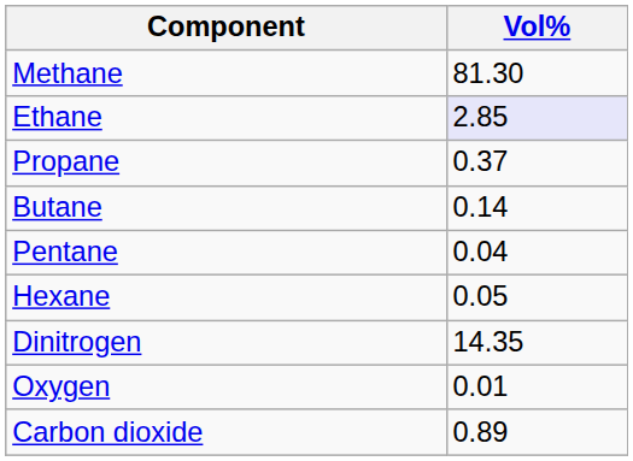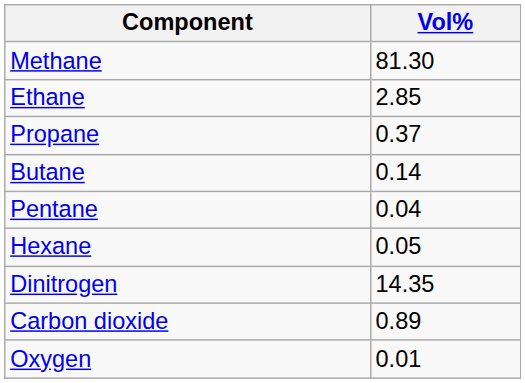Ethane | Vol%: lavender background -> no background
rows swapped: Oxygen <-> Carbon dioxide
